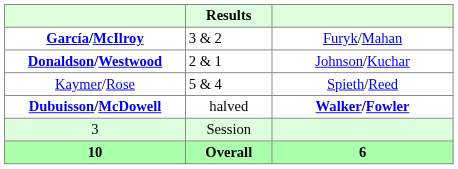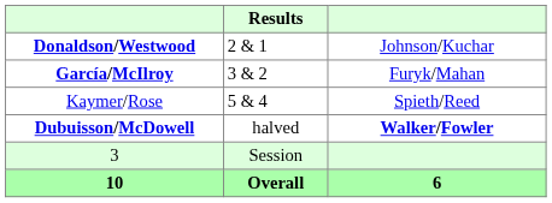rows swapped: Donaldson/Westwood <-> García/McIlroy
